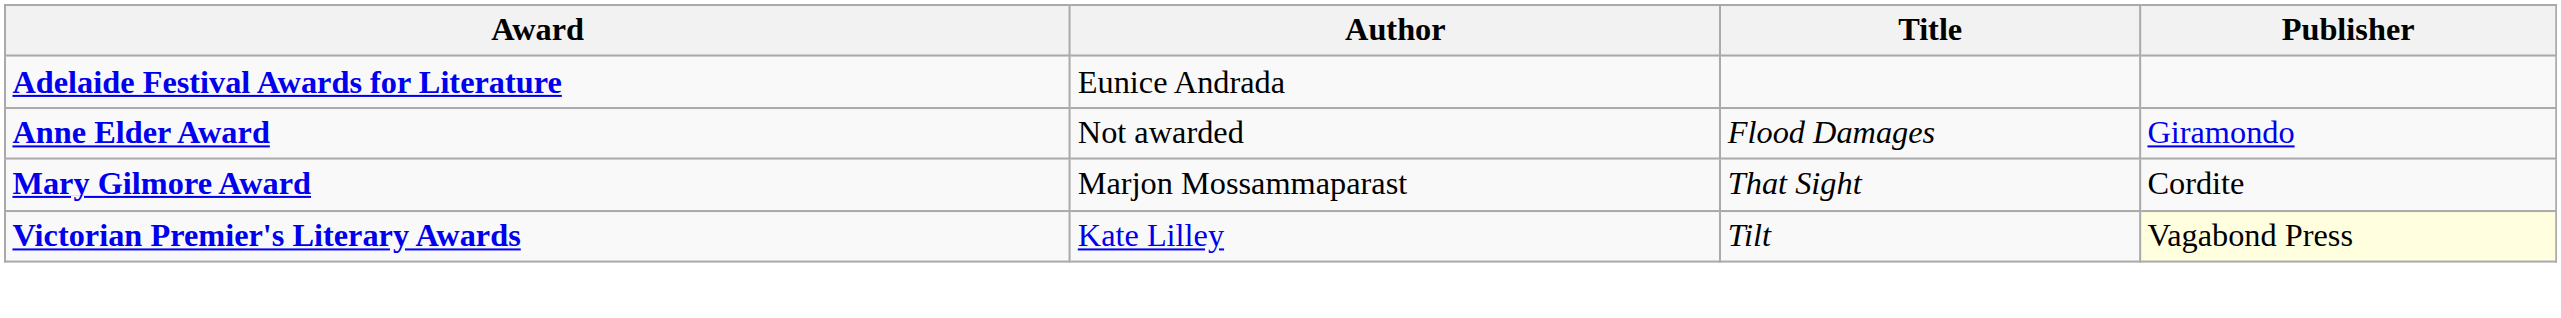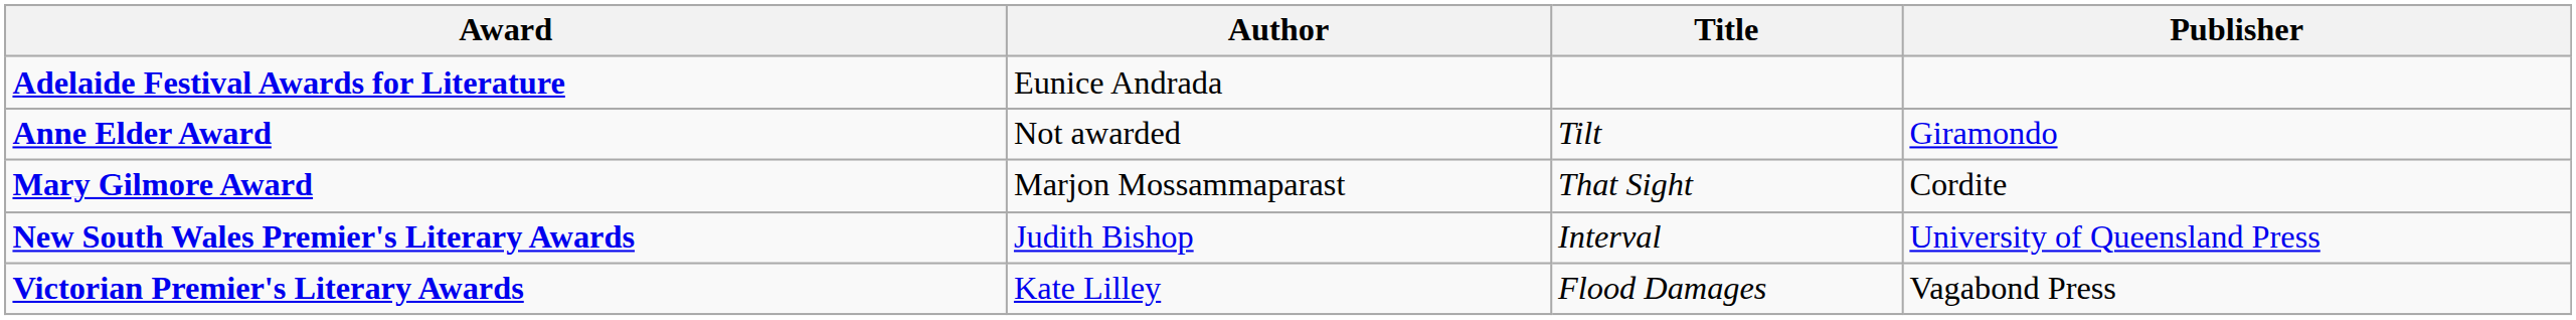Anne Elder Award | Title: Flood Damages -> Tilt
+ row: New South Wales Premier's Literary Awards | Judith Bishop | Interval | University of Queensland Press
Victorian Premier's Literary Awards | Title: Tilt -> Flood Damages
Victorian Premier's Literary Awards | Publisher: lightyellow background -> no background
